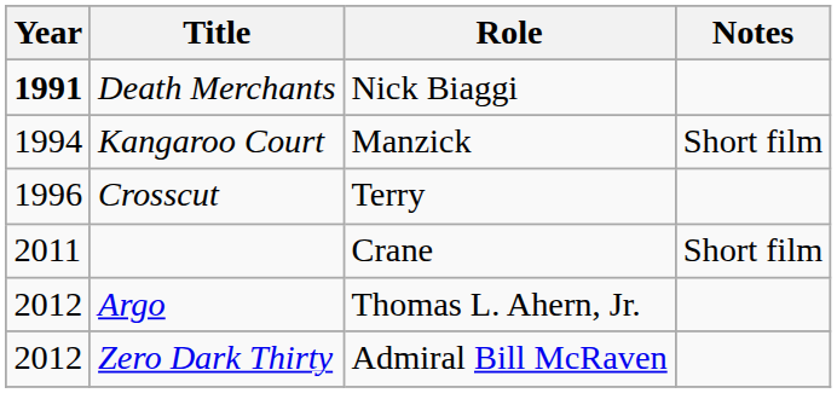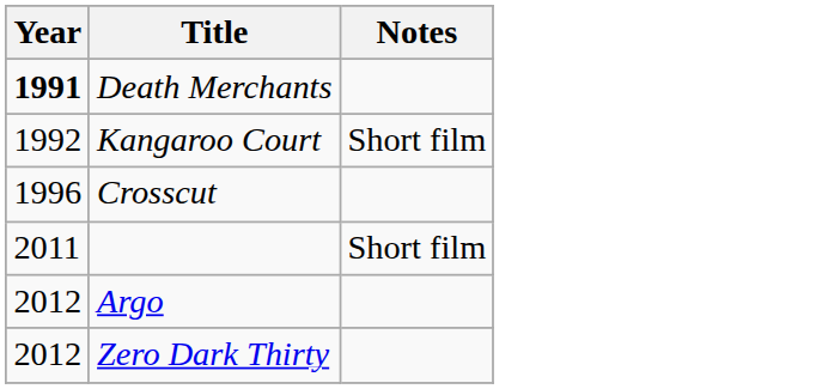- column: Role | Nick Biaggi | Manzick | Terry | Crane | Thomas L. Ahern, Jr. | Admiral Bill McRaven
Kangaroo Court | Year: 1994 -> 1992
